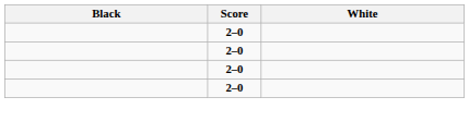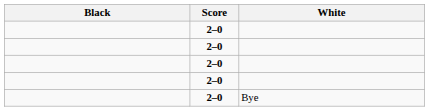+ row: 2–0 | Bye
